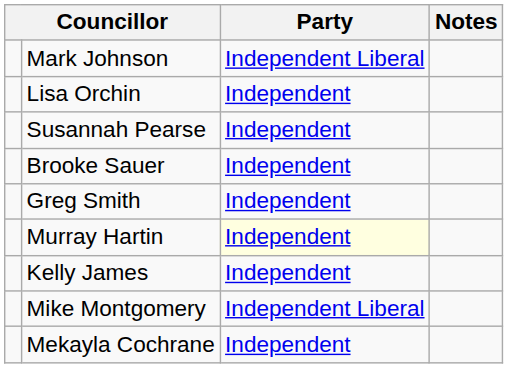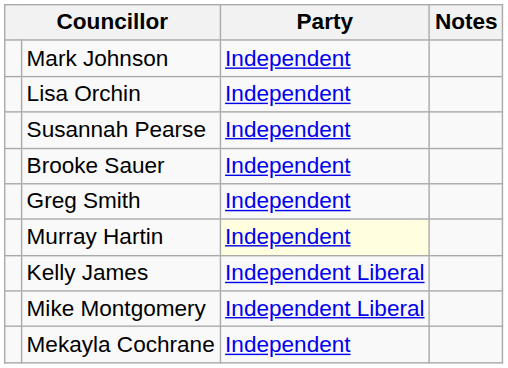Mark Johnson | Party: Independent Liberal -> Independent
Kelly James | Party: Independent -> Independent Liberal
